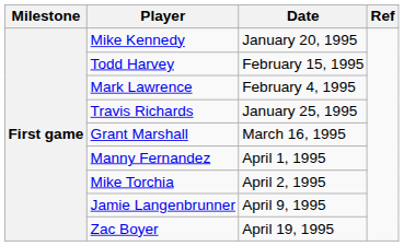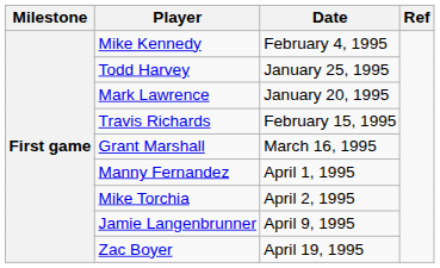Mike Kennedy | Date: January 20, 1995 -> February 4, 1995
Todd Harvey | Date: February 15, 1995 -> January 25, 1995
Mark Lawrence | Date: February 4, 1995 -> January 20, 1995
Travis Richards | Date: January 25, 1995 -> February 15, 1995
